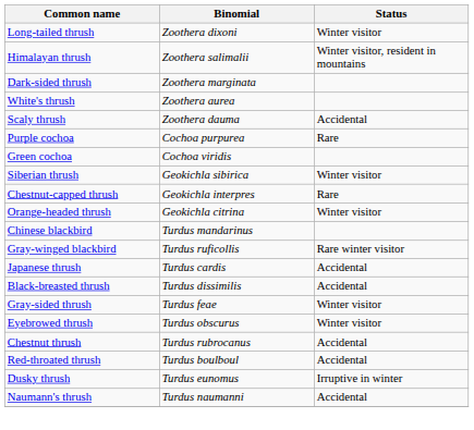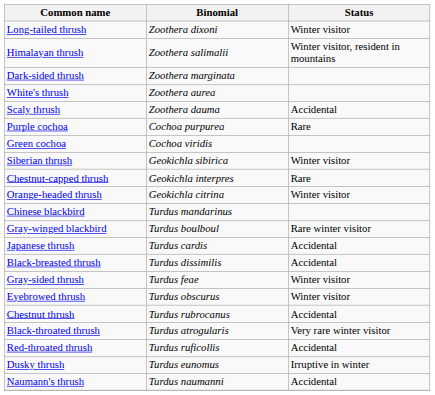Gray-winged blackbird | Binomial: Turdus ruficollis -> Turdus boulboul
+ row: Black-throated thrush | Turdus atrogularis | Very rare winter visitor
Red-throated thrush | Binomial: Turdus boulboul -> Turdus ruficollis
